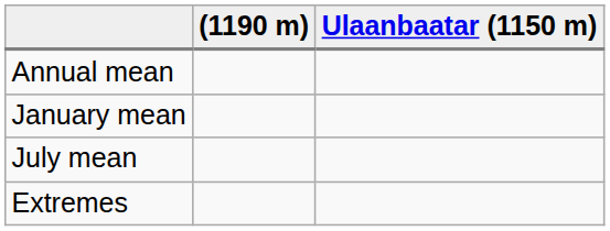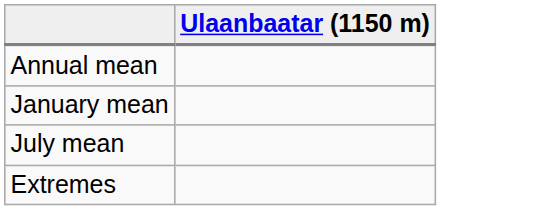- column: (1190 m)
